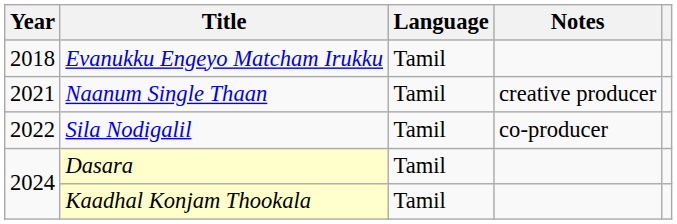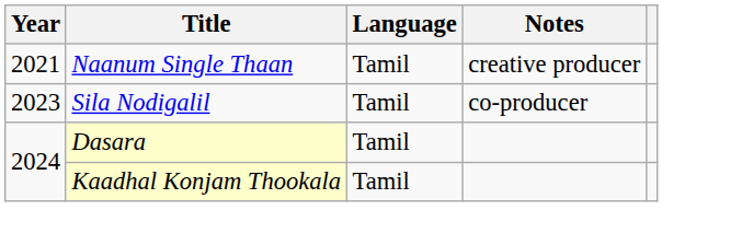- row: 2018 | Evanukku Engeyo Matcham Irukku | Tamil
Sila Nodigalil | Year: 2022 -> 2023
